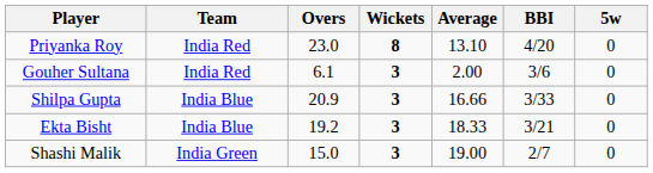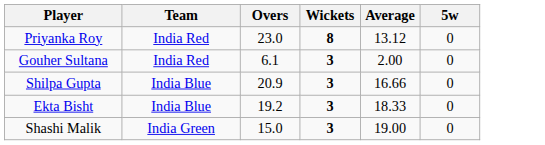- column: BBI | 4/20 | 3/6 | 3/33 | 3/21 | 2/7
Priyanka Roy | Average: 13.10 -> 13.12
